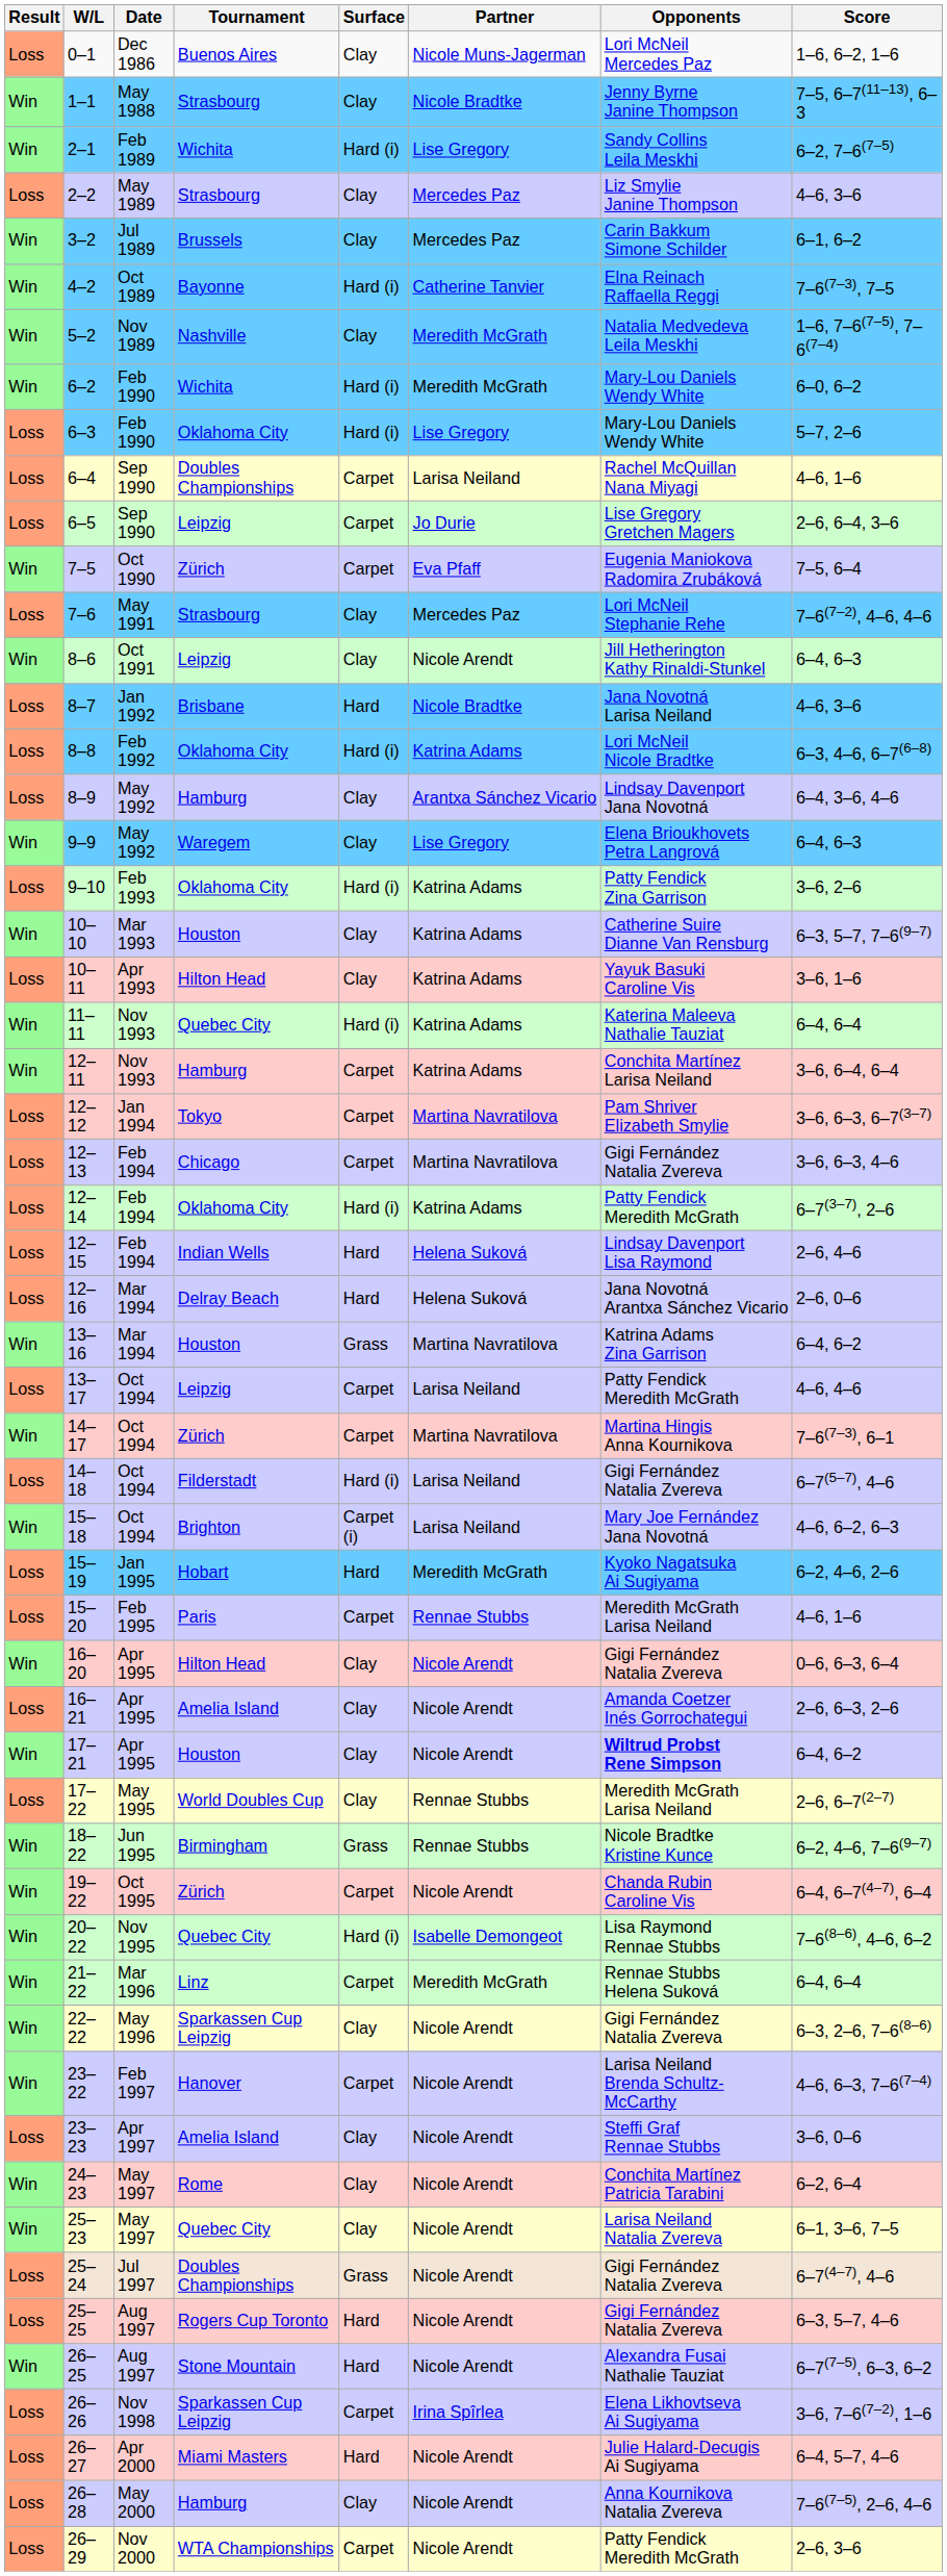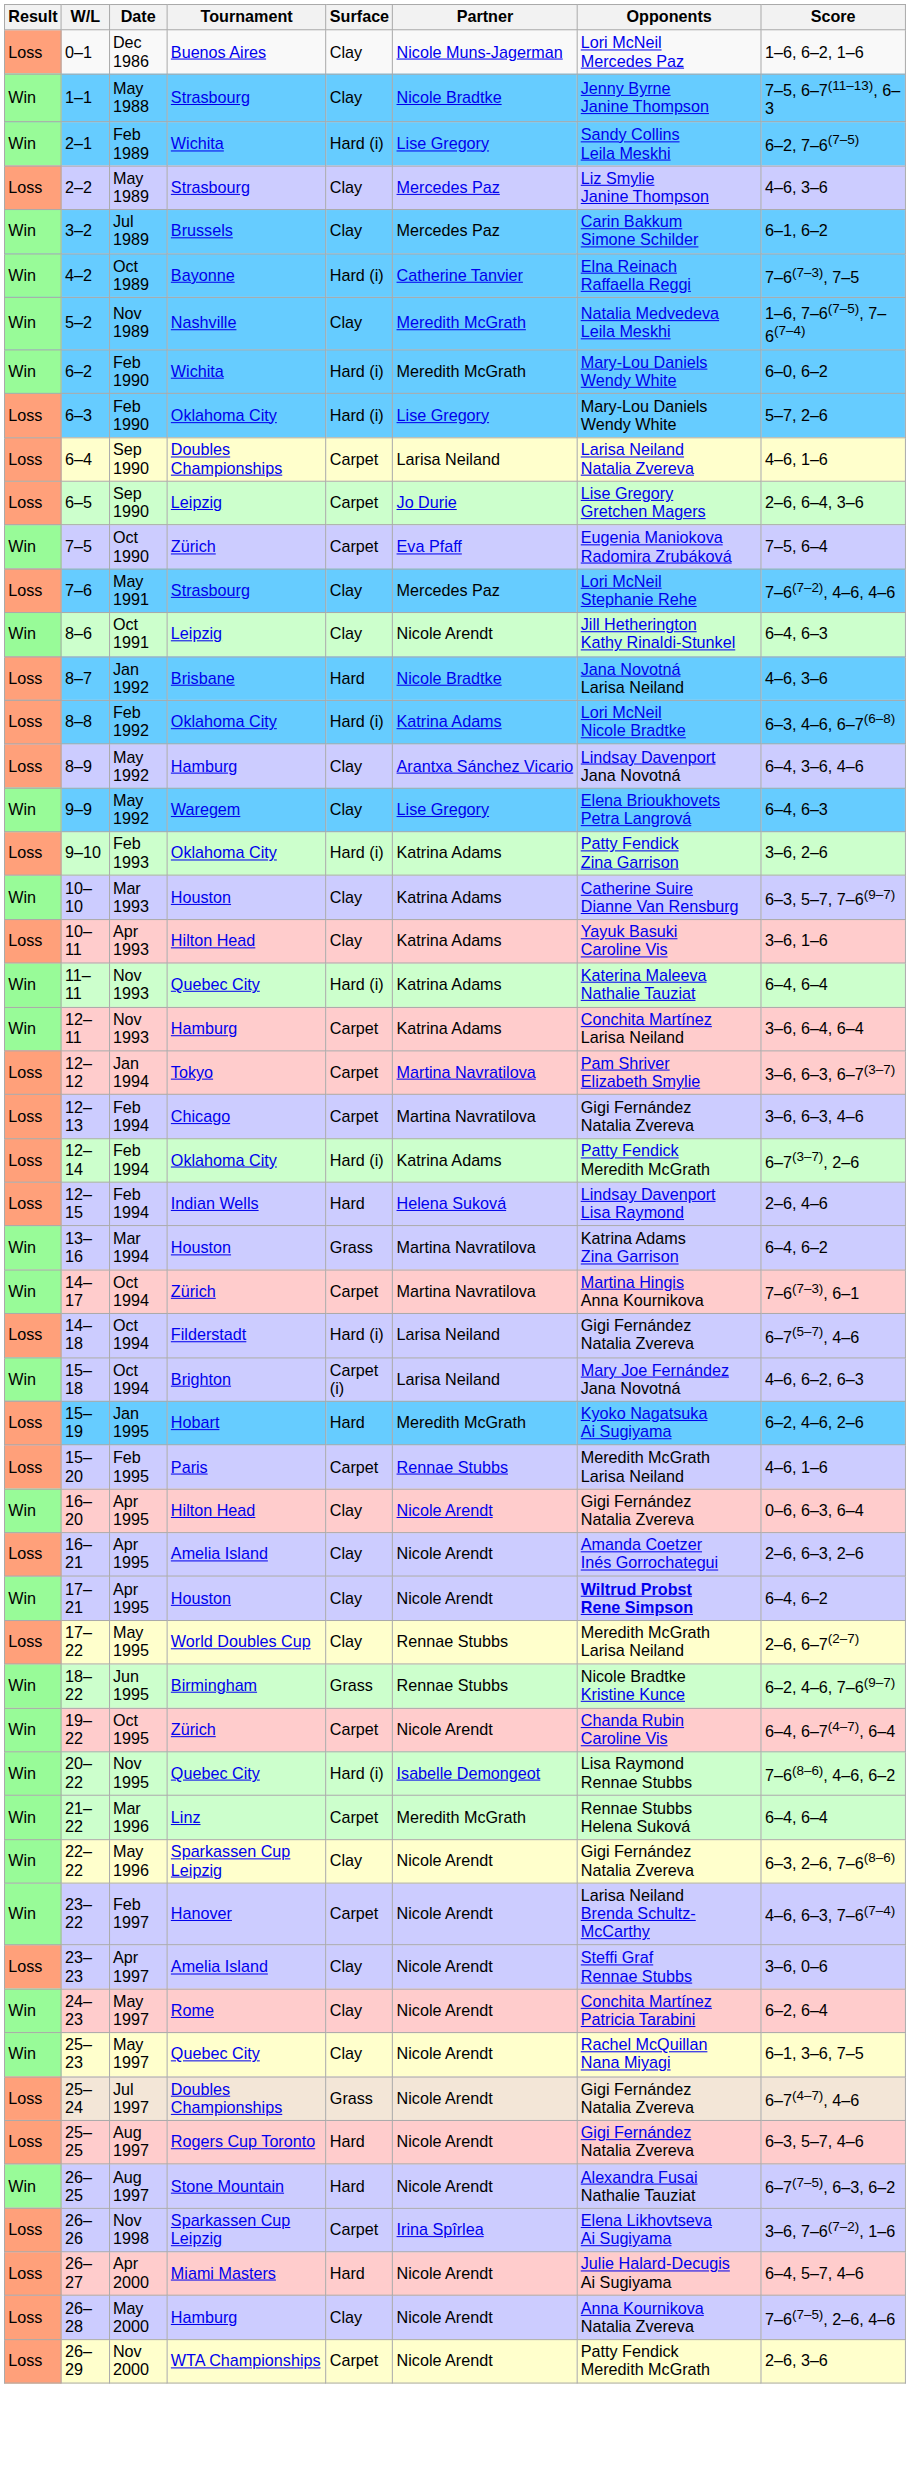6–4 | Opponents: Rachel McQuillan Nana Miyagi -> Larisa Neiland Natalia Zvereva
- row: Loss | 12–16 | Mar 1994 | Delray Beach | Hard | Helena Suková | Jana Novotná Arantxa Sánchez Vicario | 2–6, 0–6
- row: Loss | 13–17 | Oct 1994 | Leipzig | Carpet | Larisa Neiland | Patty Fendick Meredith McGrath | 4–6, 4–6
25–23 | Opponents: Larisa Neiland Natalia Zvereva -> Rachel McQuillan Nana Miyagi
